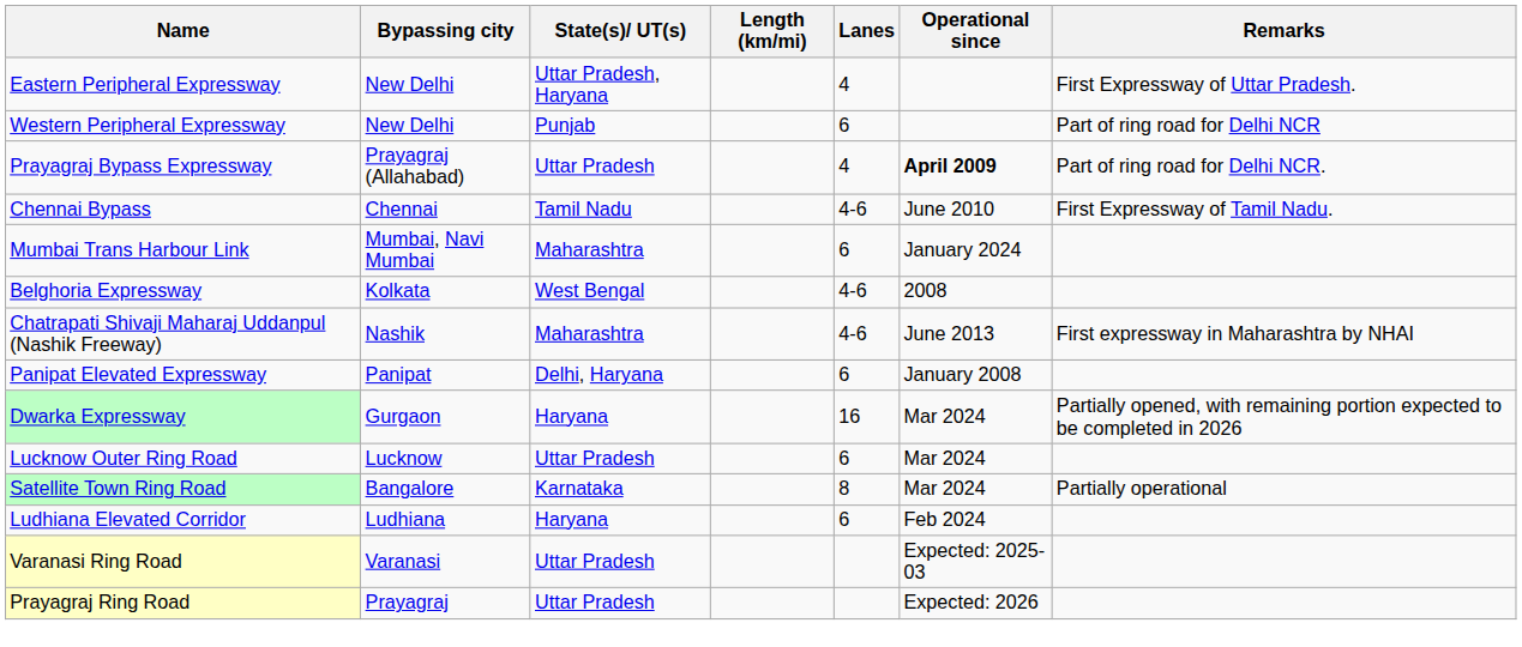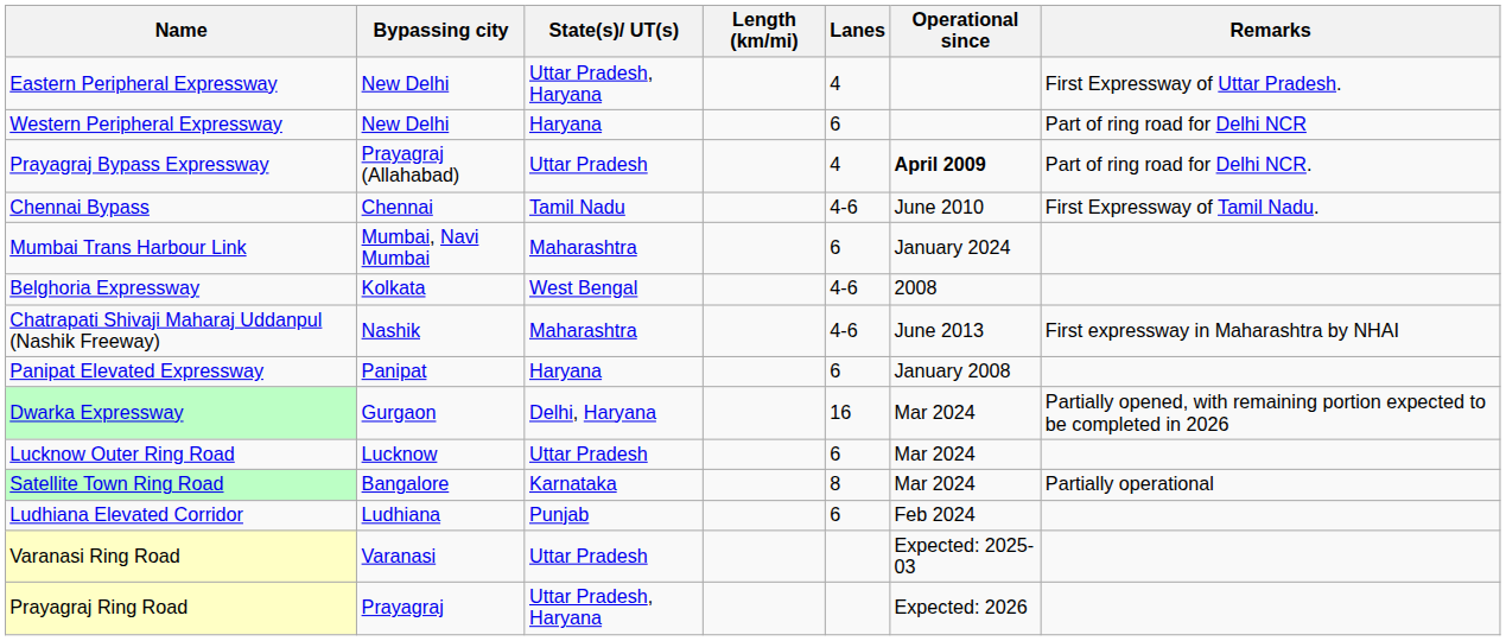Western Peripheral Expressway | State(s)/ UT(s): Punjab -> Haryana
Panipat Elevated Expressway | State(s)/ UT(s): Delhi, Haryana -> Haryana
Dwarka Expressway | State(s)/ UT(s): Haryana -> Delhi, Haryana
Ludhiana Elevated Corridor | State(s)/ UT(s): Haryana -> Punjab
Prayagraj Ring Road | State(s)/ UT(s): Uttar Pradesh -> Uttar Pradesh, Haryana
